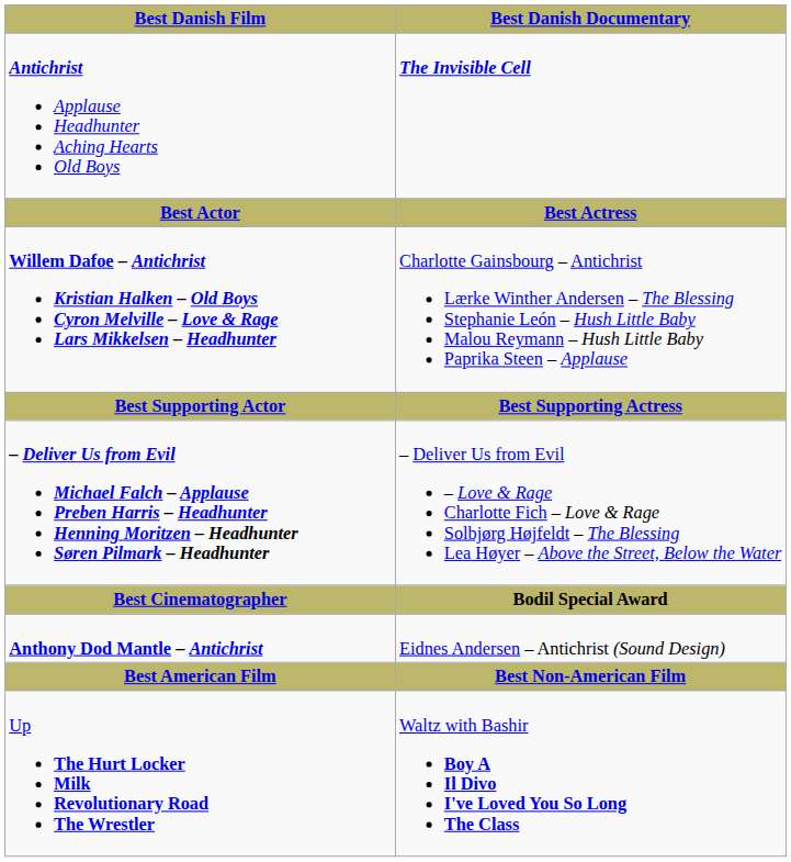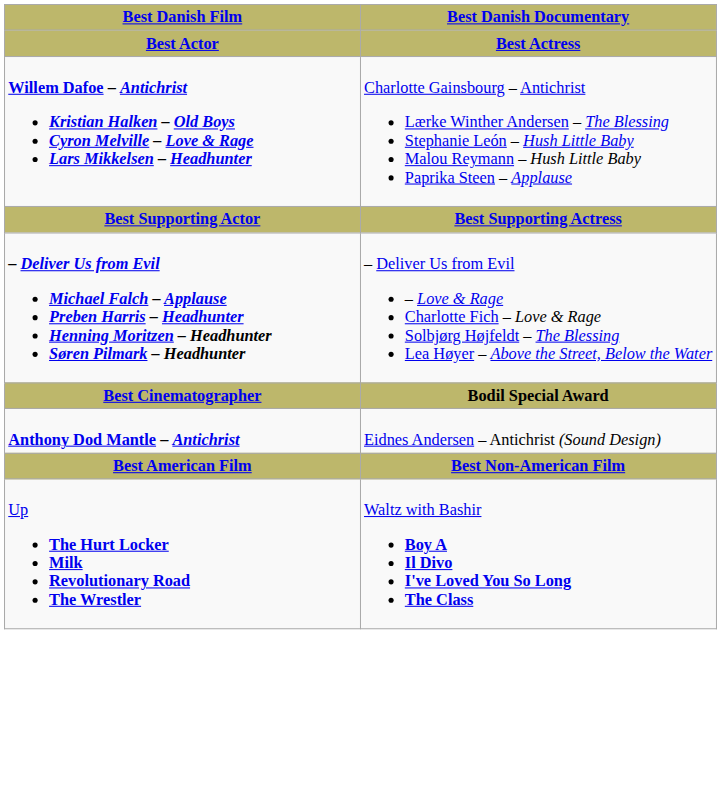- row: Antichrist Applause Headhunter Aching Hearts Old Boys | The Invisible Cell
